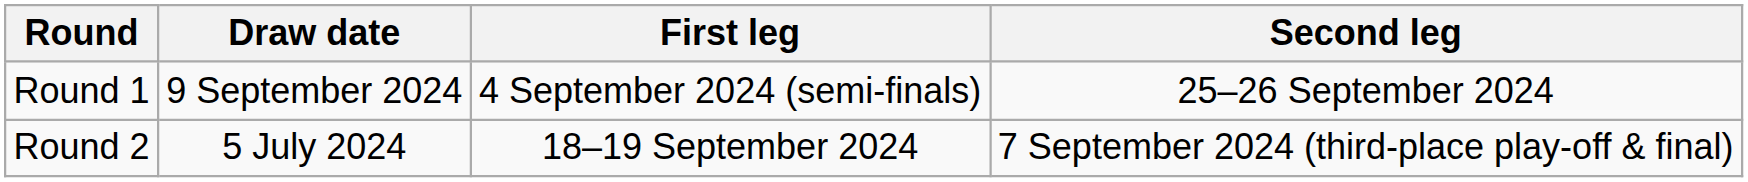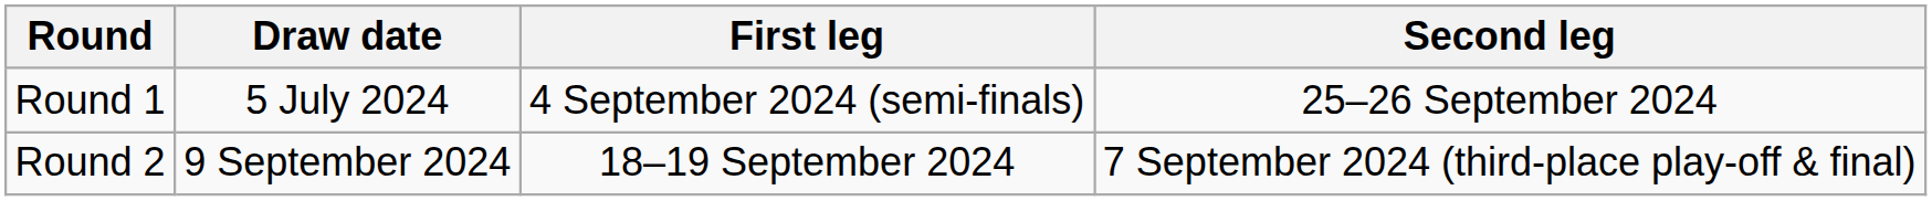Round 1 | Draw date: 9 September 2024 -> 5 July 2024
Round 2 | Draw date: 5 July 2024 -> 9 September 2024
